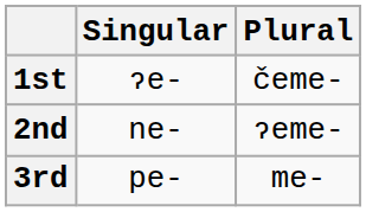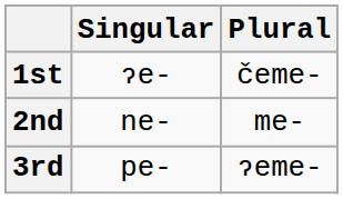2nd | Plural: ɂeme- -> me-
3rd | Plural: me- -> ɂeme-
